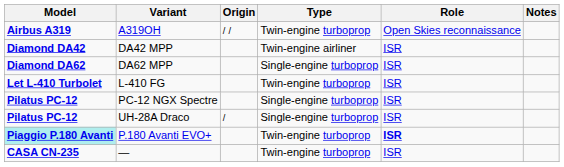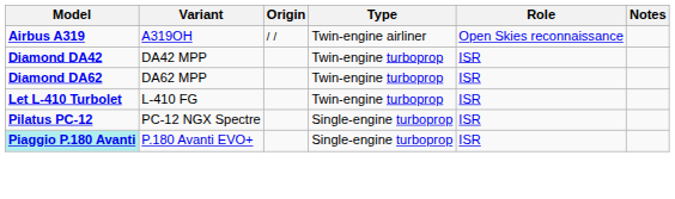A319OH | Type: Twin-engine turboprop -> Twin-engine airliner
DA42 MPP | Type: Twin-engine airliner -> Twin-engine turboprop
DA62 MPP | Type: Single-engine turboprop -> Twin-engine turboprop
- row: Pilatus PC-12 | UH-28A Draco | / | Single-engine turboprop | ISR
P.180 Avanti EVO+ | Type: Twin-engine turboprop -> Single-engine turboprop
P.180 Avanti EVO+ | Role: bold -> normal
- row: CASA CN-235 | — | Twin-engine turboprop | ISR
